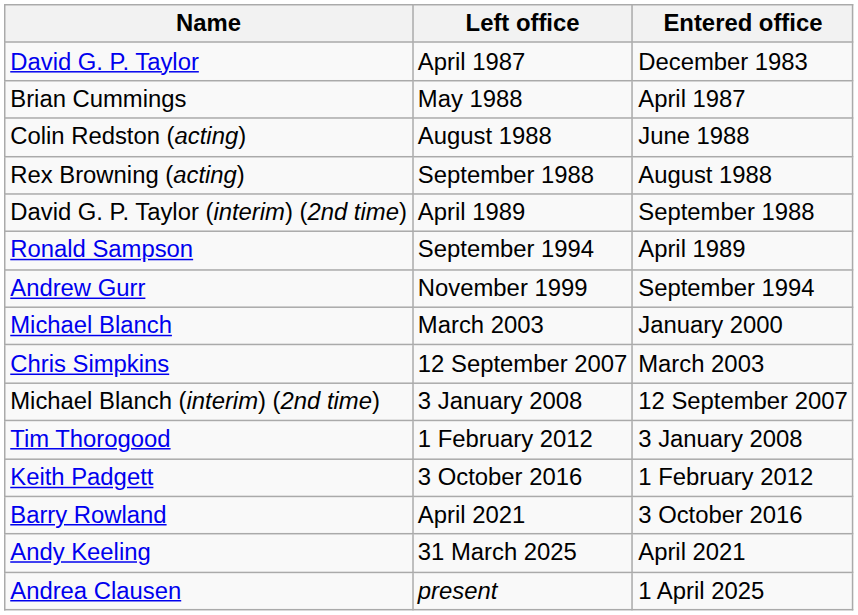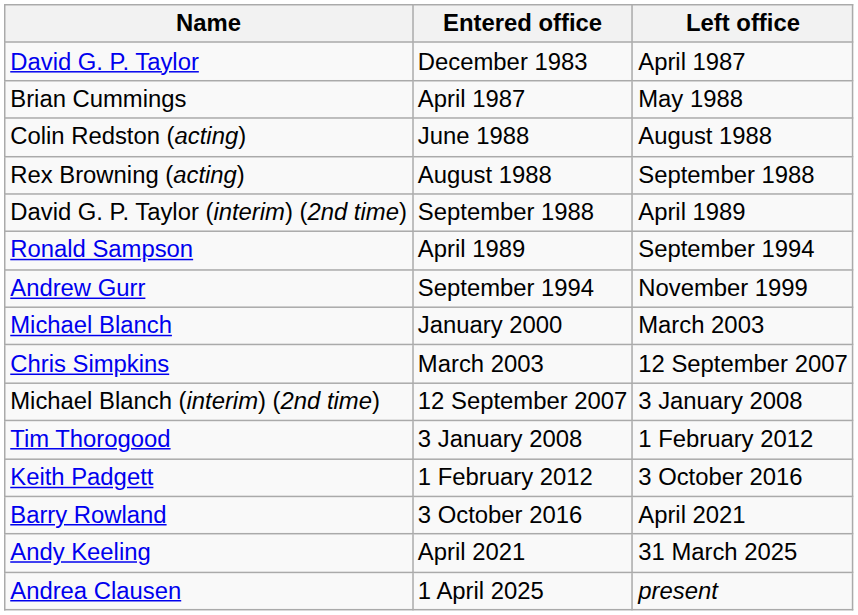columns swapped: Entered office <-> Left office
